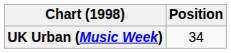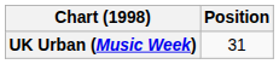UK Urban (Music Week) | Position: 34 -> 31
